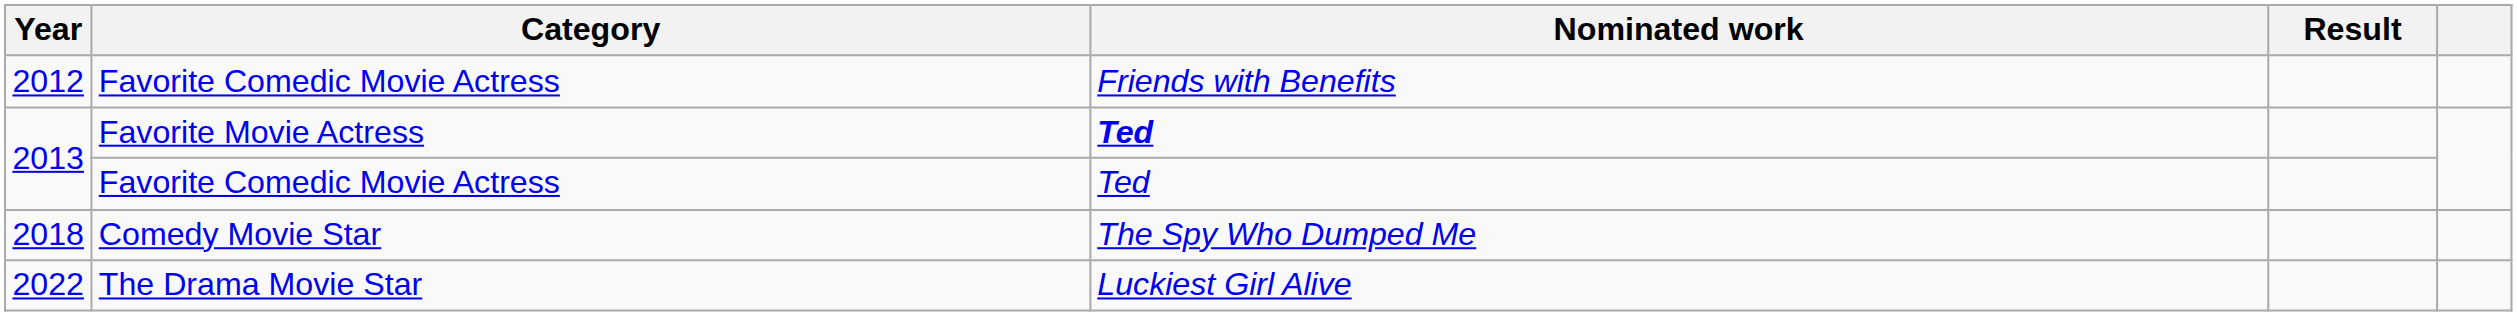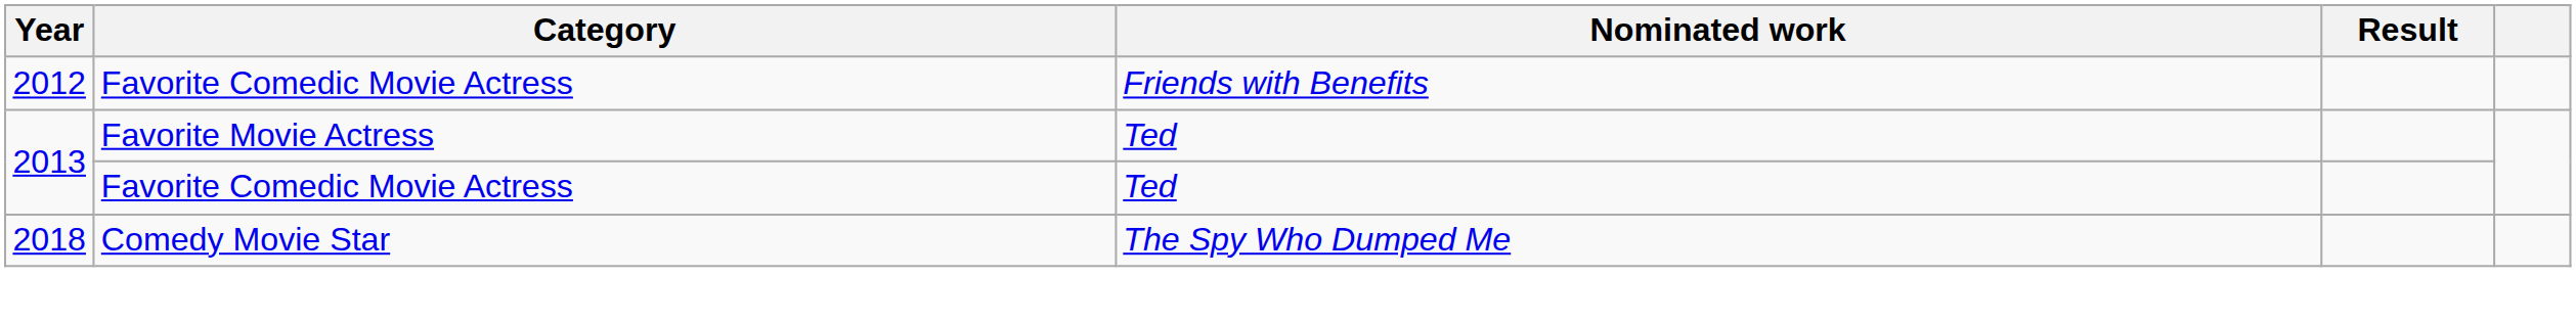2013 / Favorite Movie Actress | Nominated work: bold -> normal
- row: 2022 | The Drama Movie Star | Luckiest Girl Alive
